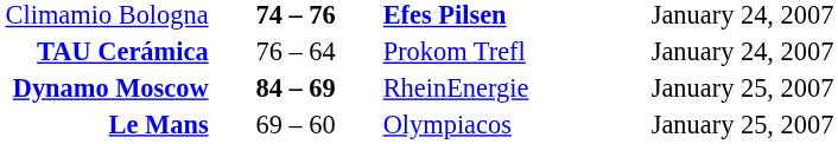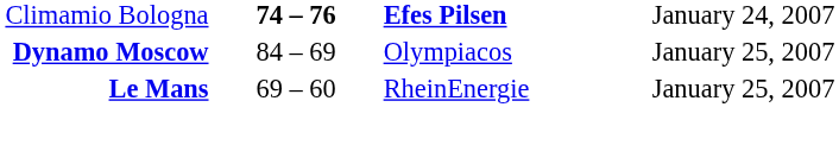- row: TAU Cerámica | 76 – 64 | Prokom Trefl | January 24, 2007
Dynamo Moscow | column 2: bold -> normal
Dynamo Moscow | column 3: RheinEnergie -> Olympiacos
Le Mans | column 3: Olympiacos -> RheinEnergie
